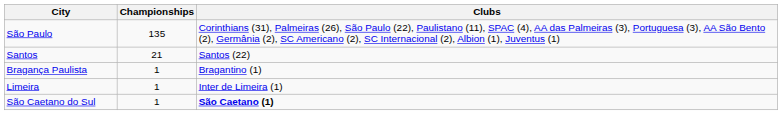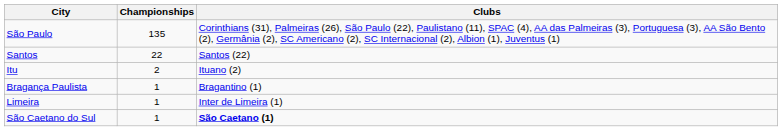Santos | Championships: 21 -> 22
+ row: Itu | 2 | Ituano (2)
